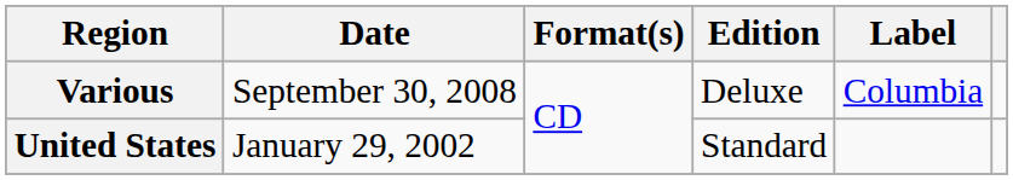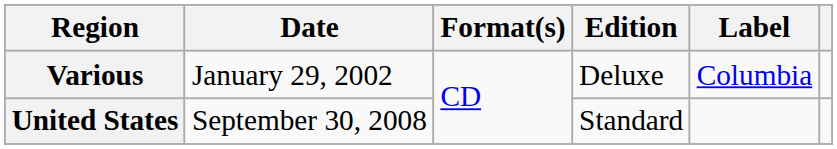Various | Date: September 30, 2008 -> January 29, 2002
United States | Date: January 29, 2002 -> September 30, 2008
